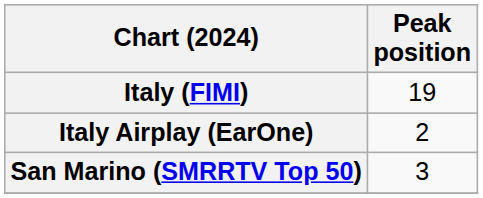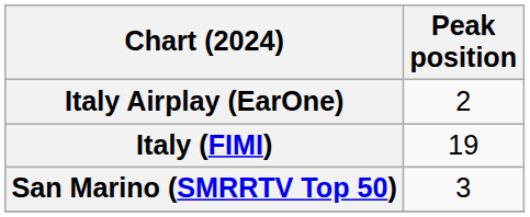rows swapped: Italy (FIMI) <-> Italy Airplay (EarOne)
